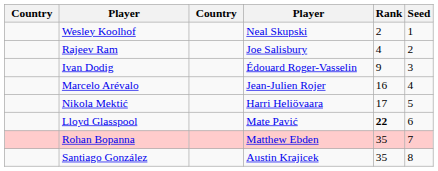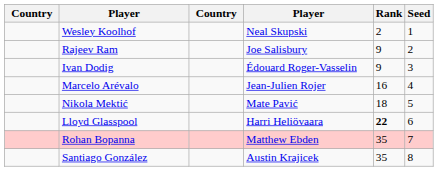Rajeev Ram | Rank: 4 -> 9
Nikola Mektić | column 4: Harri Heliövaara -> Mate Pavić
Nikola Mektić | Rank: 17 -> 18
Lloyd Glasspool | column 4: Mate Pavić -> Harri Heliövaara
